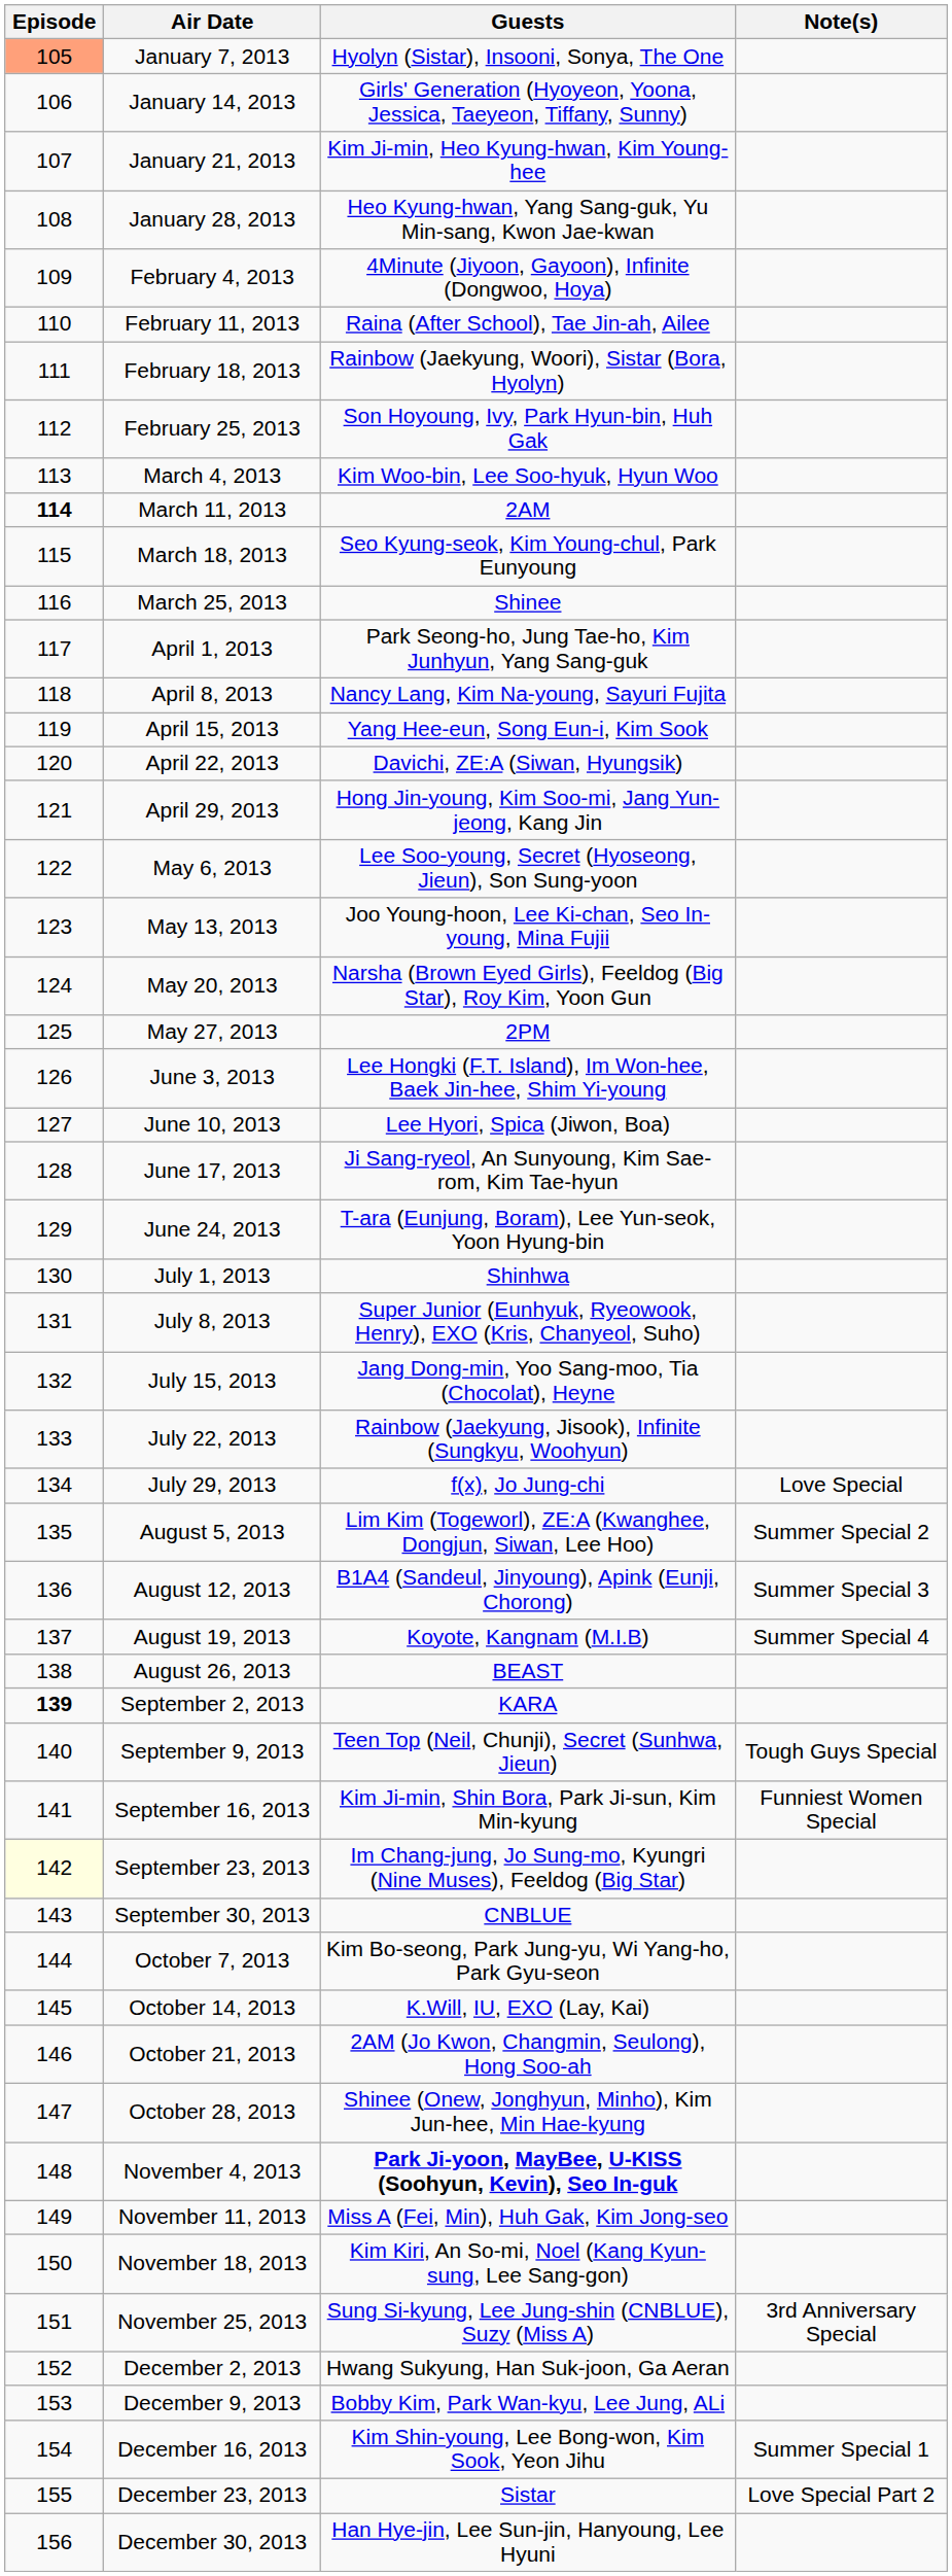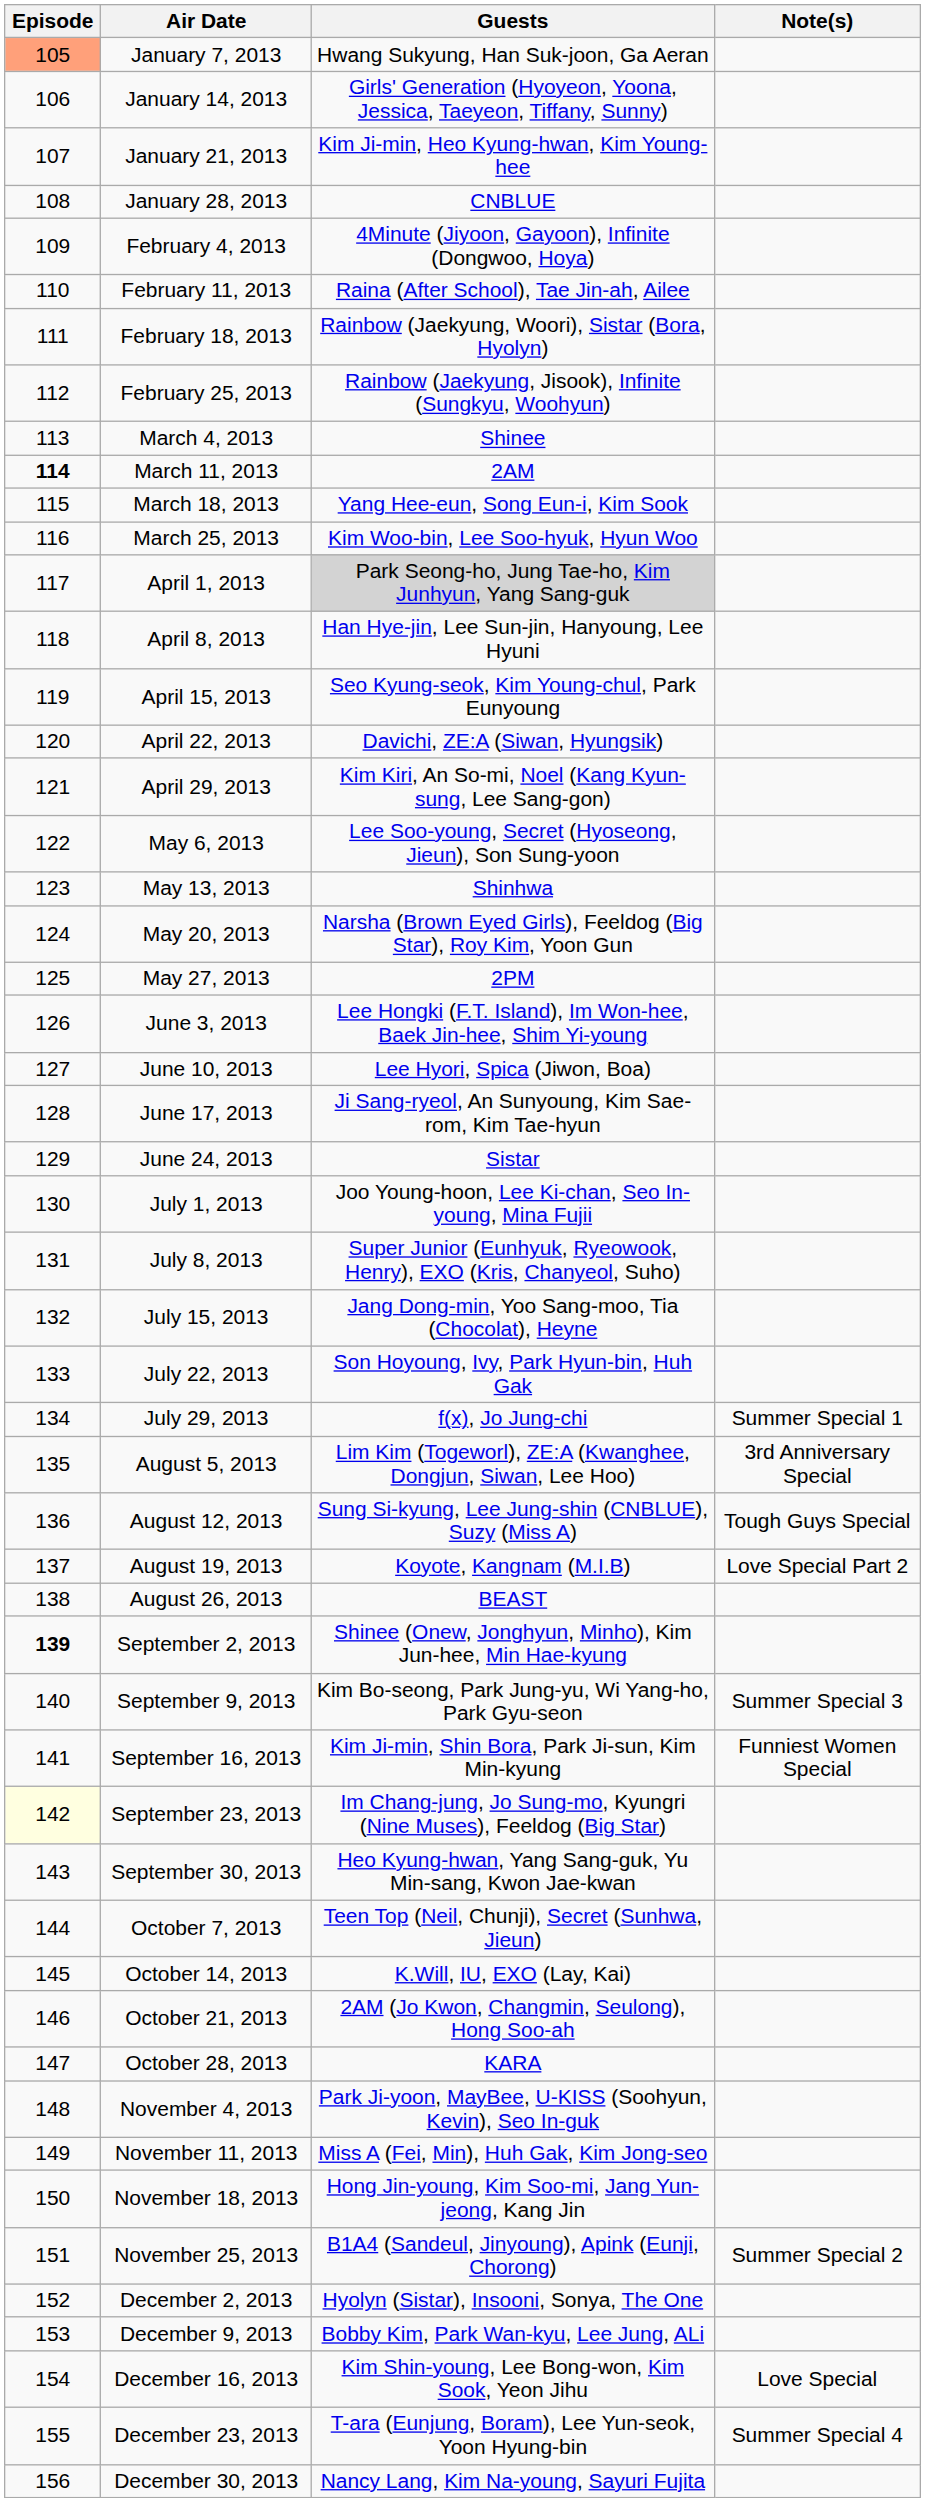January 7, 2013 | Guests: Hyolyn (Sistar), Insooni, Sonya, The One -> Hwang Sukyung, Han Suk-joon, Ga Aeran
January 28, 2013 | Guests: Heo Kyung-hwan, Yang Sang-guk, Yu Min-sang, Kwon Jae-kwan -> CNBLUE
February 25, 2013 | Guests: Son Hoyoung, Ivy, Park Hyun-bin, Huh Gak -> Rainbow (Jaekyung, Jisook), Infinite (Sungkyu, Woohyun)
March 4, 2013 | Guests: Kim Woo-bin, Lee Soo-hyuk, Hyun Woo -> Shinee
March 18, 2013 | Guests: Seo Kyung-seok, Kim Young-chul, Park Eunyoung -> Yang Hee-eun, Song Eun-i, Kim Sook
March 25, 2013 | Guests: Shinee -> Kim Woo-bin, Lee Soo-hyuk, Hyun Woo
April 1, 2013 | Guests: no background -> lightgrey background
April 8, 2013 | Guests: Nancy Lang, Kim Na-young, Sayuri Fujita -> Han Hye-jin, Lee Sun-jin, Hanyoung, Lee Hyuni
April 15, 2013 | Guests: Yang Hee-eun, Song Eun-i, Kim Sook -> Seo Kyung-seok, Kim Young-chul, Park Eunyoung
April 29, 2013 | Guests: Hong Jin-young, Kim Soo-mi, Jang Yun-jeong, Kang Jin -> Kim Kiri, An So-mi, Noel (Kang Kyun-sung, Lee Sang-gon)
May 13, 2013 | Guests: Joo Young-hoon, Lee Ki-chan, Seo In-young, Mina Fujii -> Shinhwa
June 24, 2013 | Guests: T-ara (Eunjung, Boram), Lee Yun-seok, Yoon Hyung-bin -> Sistar
July 1, 2013 | Guests: Shinhwa -> Joo Young-hoon, Lee Ki-chan, Seo In-young, Mina Fujii
July 22, 2013 | Guests: Rainbow (Jaekyung, Jisook), Infinite (Sungkyu, Woohyun) -> Son Hoyoung, Ivy, Park Hyun-bin, Huh Gak
July 29, 2013 | Note(s): Love Special -> Summer Special 1
August 5, 2013 | Note(s): Summer Special 2 -> 3rd Anniversary Special
August 12, 2013 | Guests: B1A4 (Sandeul, Jinyoung), Apink (Eunji, Chorong) -> Sung Si-kyung, Lee Jung-shin (CNBLUE), Suzy (Miss A)
August 12, 2013 | Note(s): Summer Special 3 -> Tough Guys Special
August 19, 2013 | Note(s): Summer Special 4 -> Love Special Part 2
September 2, 2013 | Guests: KARA -> Shinee (Onew, Jonghyun, Minho), Kim Jun-hee, Min Hae-kyung
September 9, 2013 | Guests: Teen Top (Neil, Chunji), Secret (Sunhwa, Jieun) -> Kim Bo-seong, Park Jung-yu, Wi Yang-ho, Park Gyu-seon
September 9, 2013 | Note(s): Tough Guys Special -> Summer Special 3
September 30, 2013 | Guests: CNBLUE -> Heo Kyung-hwan, Yang Sang-guk, Yu Min-sang, Kwon Jae-kwan
October 7, 2013 | Guests: Kim Bo-seong, Park Jung-yu, Wi Yang-ho, Park Gyu-seon -> Teen Top (Neil, Chunji), Secret (Sunhwa, Jieun)
October 28, 2013 | Guests: Shinee (Onew, Jonghyun, Minho), Kim Jun-hee, Min Hae-kyung -> KARA
November 4, 2013 | Guests: bold -> normal
November 18, 2013 | Guests: Kim Kiri, An So-mi, Noel (Kang Kyun-sung, Lee Sang-gon) -> Hong Jin-young, Kim Soo-mi, Jang Yun-jeong, Kang Jin
November 25, 2013 | Guests: Sung Si-kyung, Lee Jung-shin (CNBLUE), Suzy (Miss A) -> B1A4 (Sandeul, Jinyoung), Apink (Eunji, Chorong)
November 25, 2013 | Note(s): 3rd Anniversary Special -> Summer Special 2
December 2, 2013 | Guests: Hwang Sukyung, Han Suk-joon, Ga Aeran -> Hyolyn (Sistar), Insooni, Sonya, The One
December 16, 2013 | Note(s): Summer Special 1 -> Love Special
December 23, 2013 | Guests: Sistar -> T-ara (Eunjung, Boram), Lee Yun-seok, Yoon Hyung-bin
December 23, 2013 | Note(s): Love Special Part 2 -> Summer Special 4
December 30, 2013 | Guests: Han Hye-jin, Lee Sun-jin, Hanyoung, Lee Hyuni -> Nancy Lang, Kim Na-young, Sayuri Fujita
